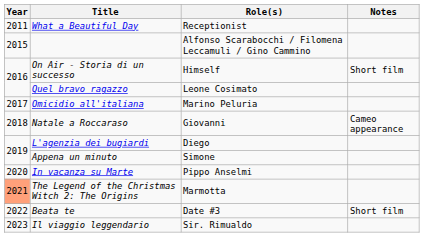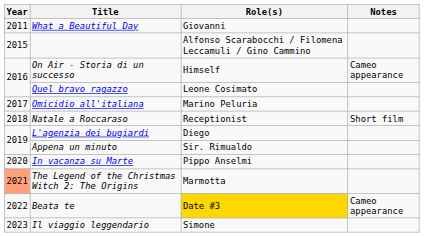What a Beautiful Day | Role(s): Receptionist -> Giovanni
On Air - Storia di un successo | Notes: Short film -> Cameo appearance
Natale a Roccaraso | Role(s): Giovanni -> Receptionist
Natale a Roccaraso | Notes: Cameo appearance -> Short film
Appena un minuto | Role(s): Simone -> Sir. Rimualdo
Beata te | Role(s): no background -> gold background
Beata te | Notes: Short film -> Cameo appearance
Il viaggio leggendario | Role(s): Sir. Rimualdo -> Simone
